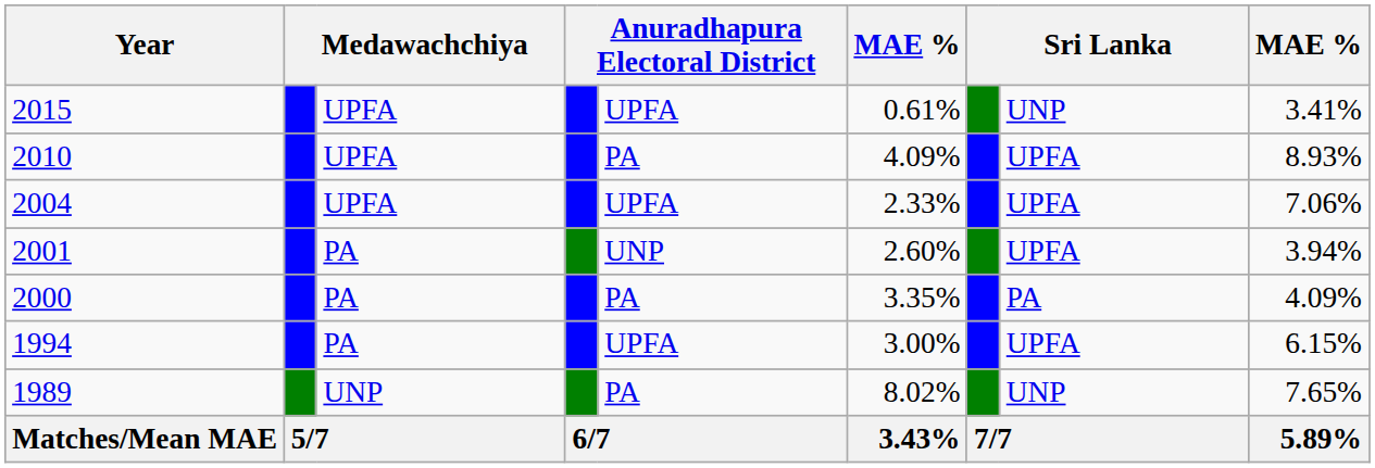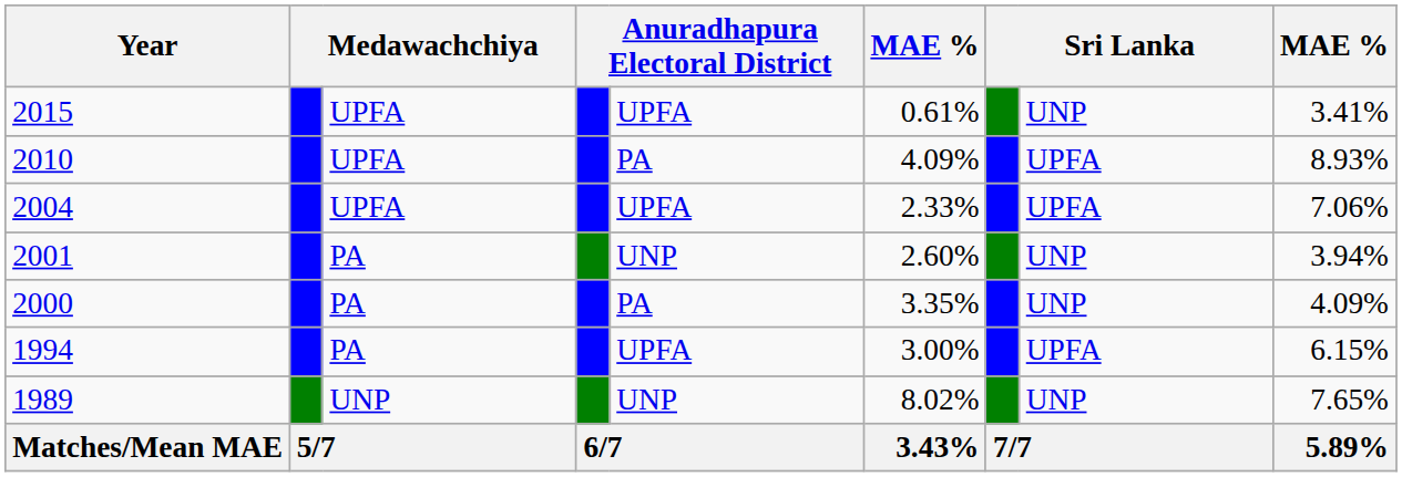2001 | column 8: UPFA -> UNP
2000 | column 8: PA -> UNP
1989 | column 5: PA -> UNP
